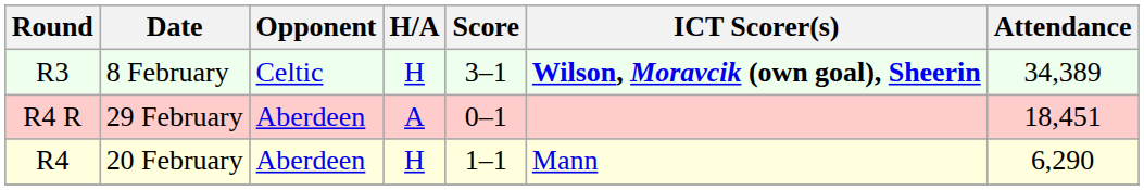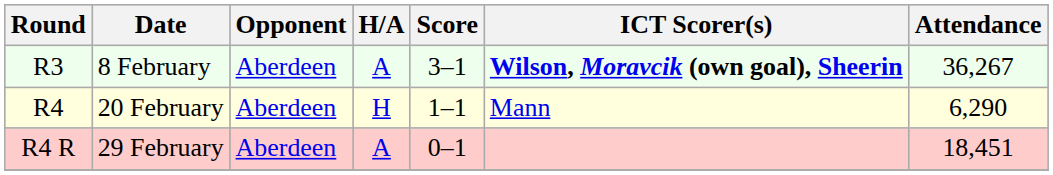8 February | Opponent: Celtic -> Aberdeen
8 February | H/A: H -> A
8 February | Attendance: 34,389 -> 36,267
rows swapped: 20 February <-> 29 February
